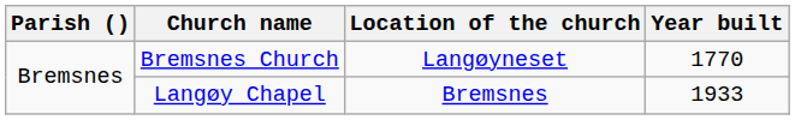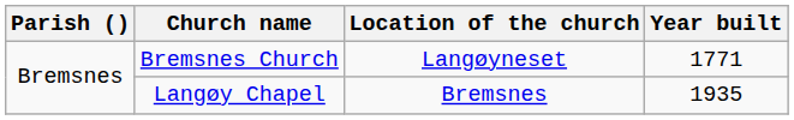Bremsnes Church | Year built: 1770 -> 1771
Langøy Chapel | Year built: 1933 -> 1935
